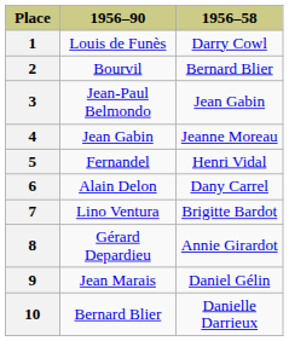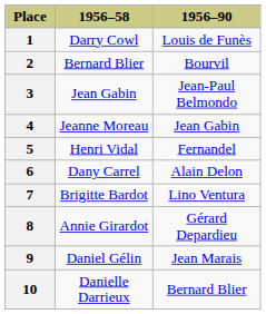columns swapped: 1956–58 <-> 1956–90
